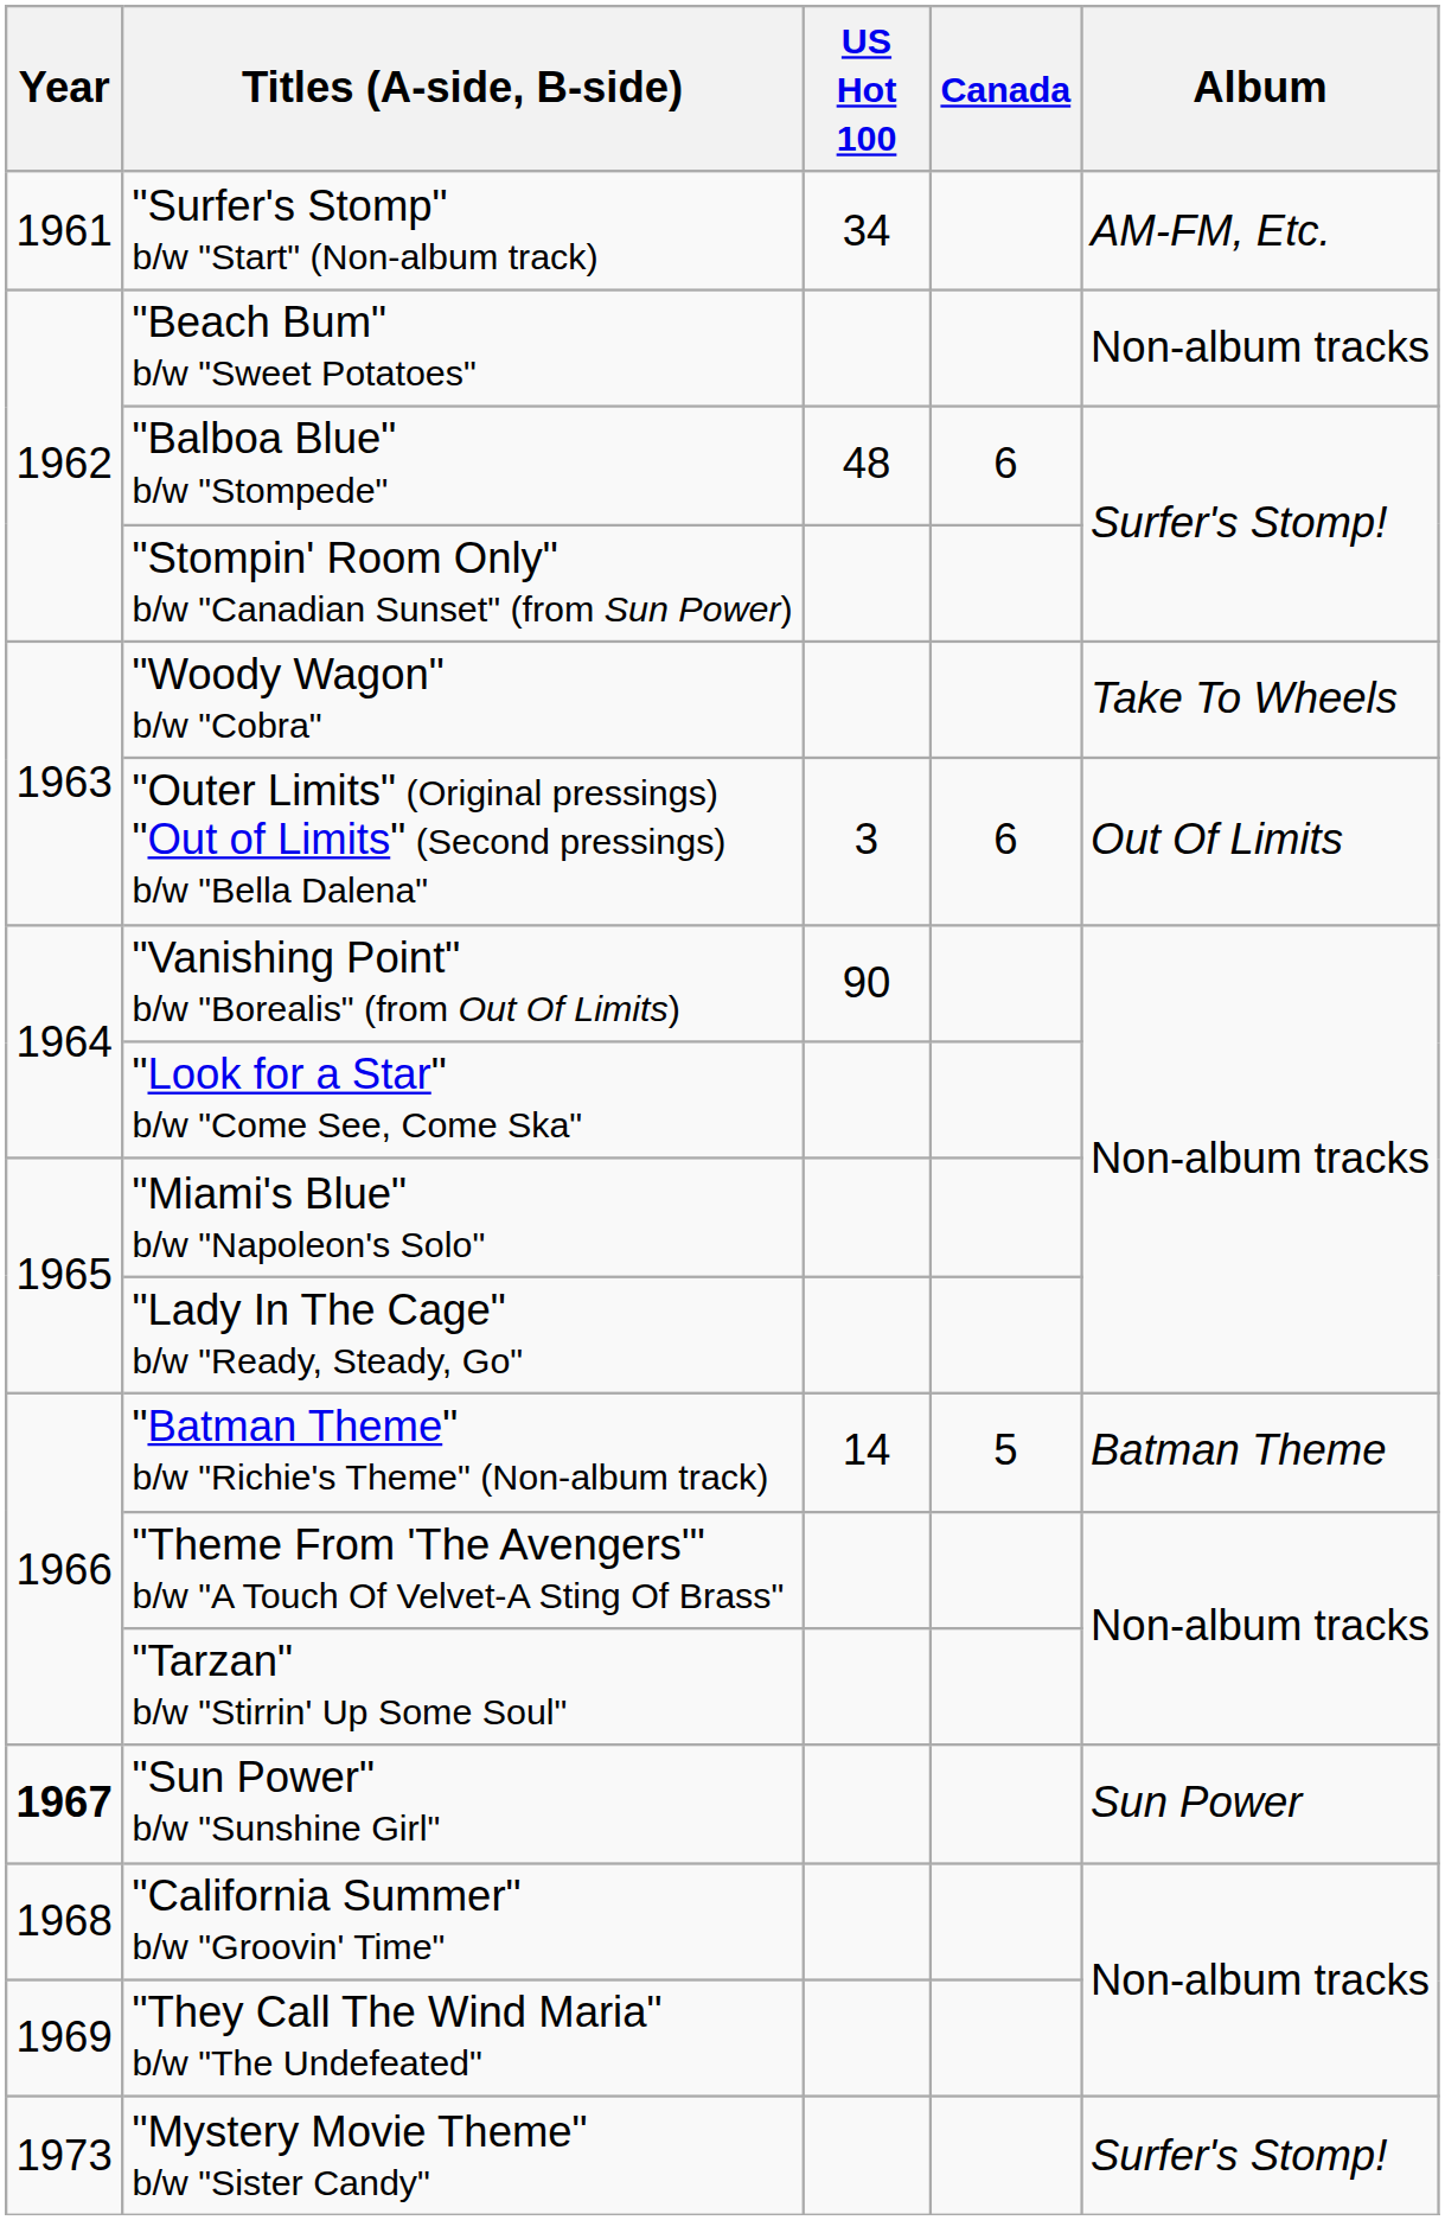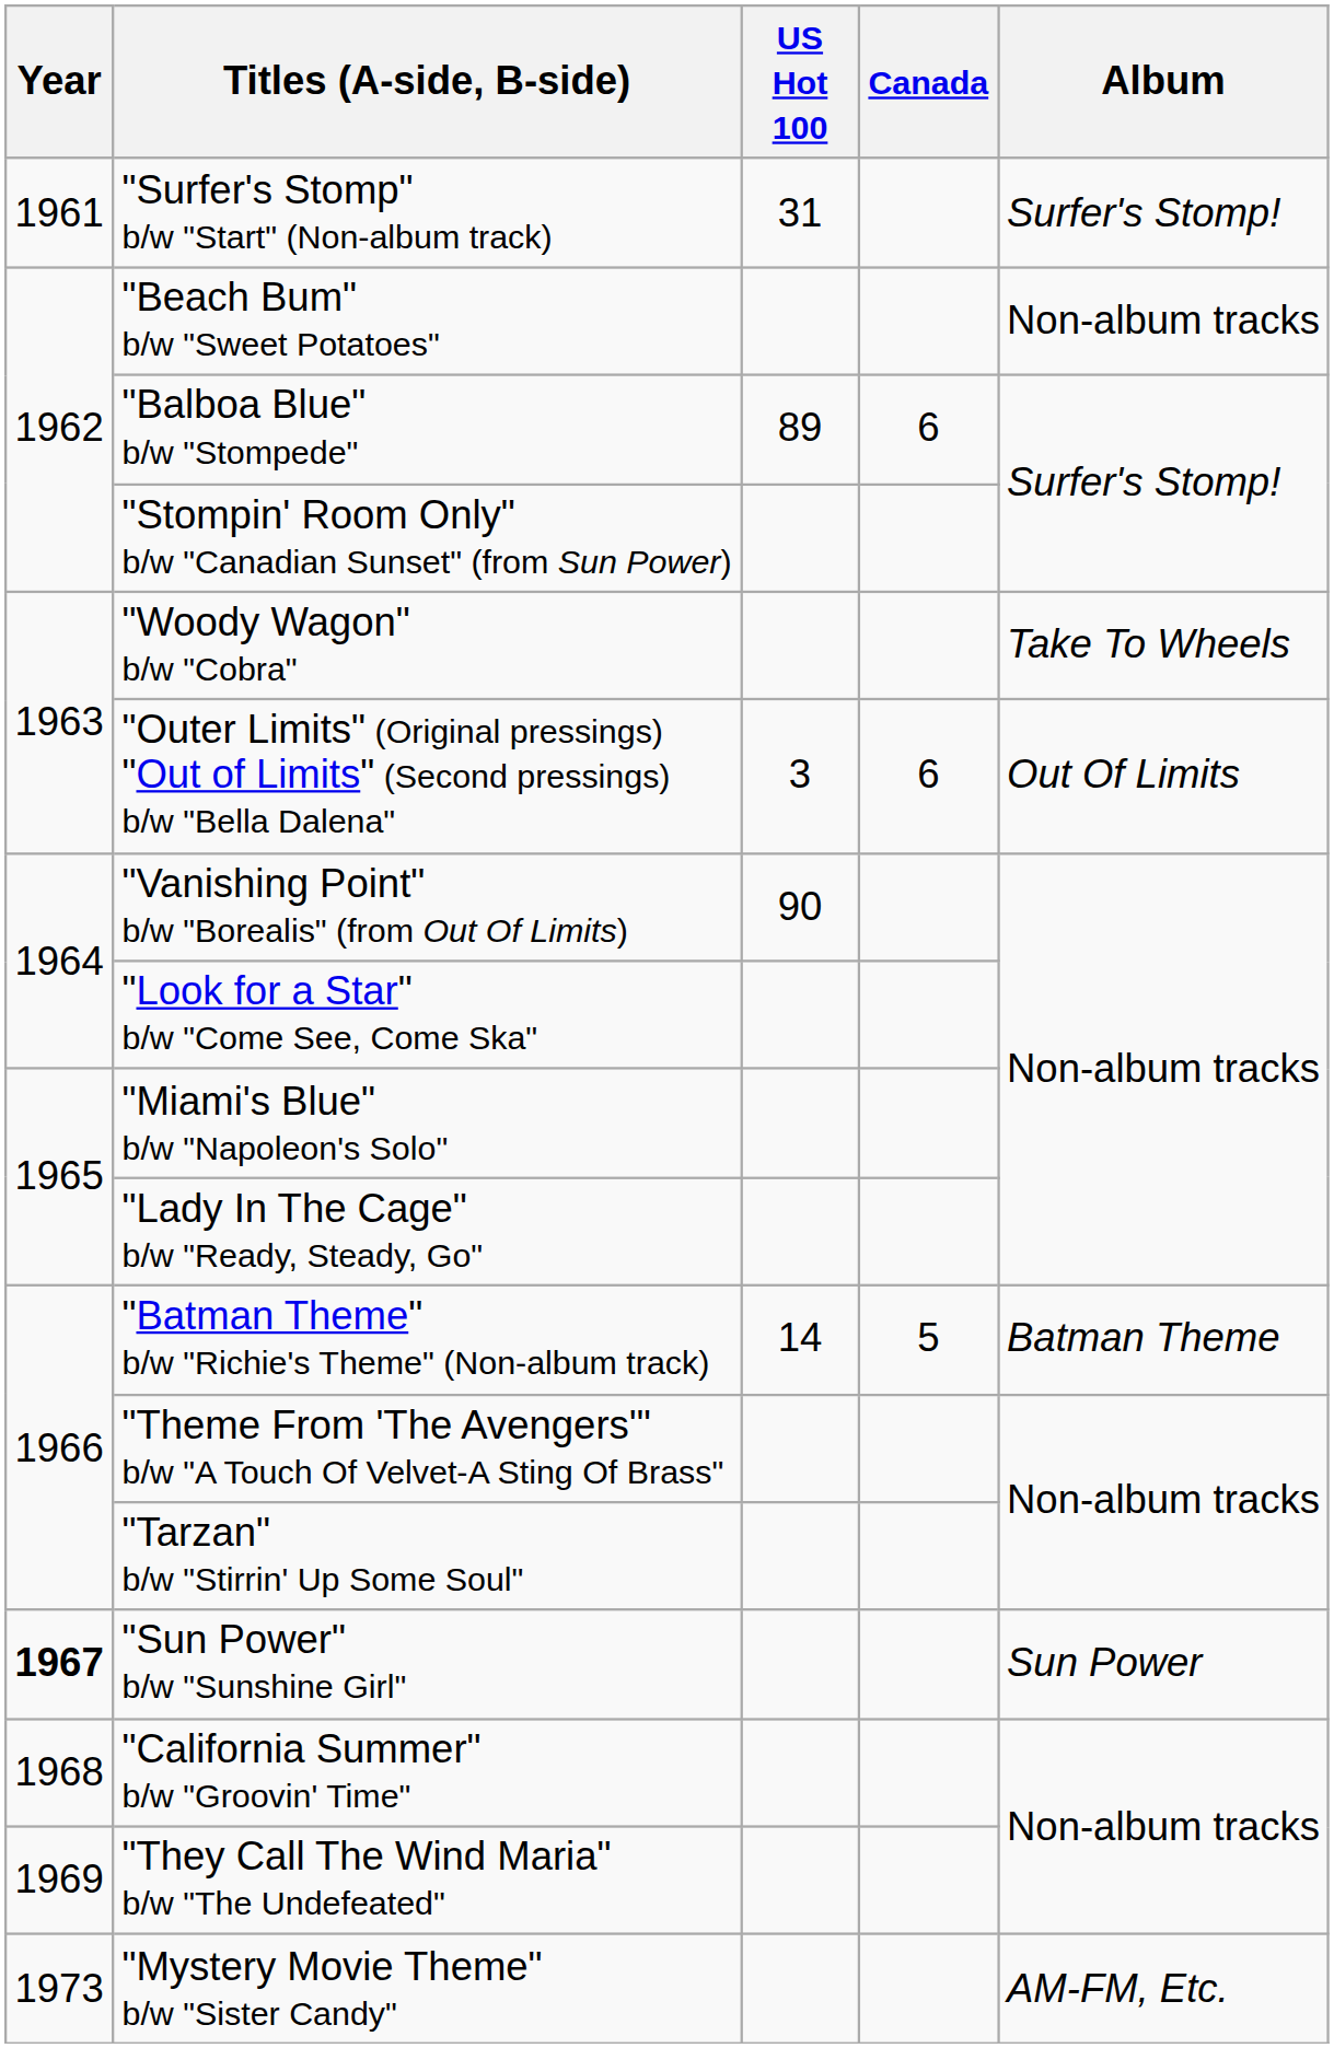"Surfer's Stomp" b/w "Start" (Non-album track) | US Hot 100: 34 -> 31
"Surfer's Stomp" b/w "Start" (Non-album track) | Album: AM-FM, Etc. -> Surfer's Stomp!
"Balboa Blue" b/w "Stompede" | US Hot 100: 48 -> 89
"Mystery Movie Theme" b/w "Sister Candy" | Album: Surfer's Stomp! -> AM-FM, Etc.
